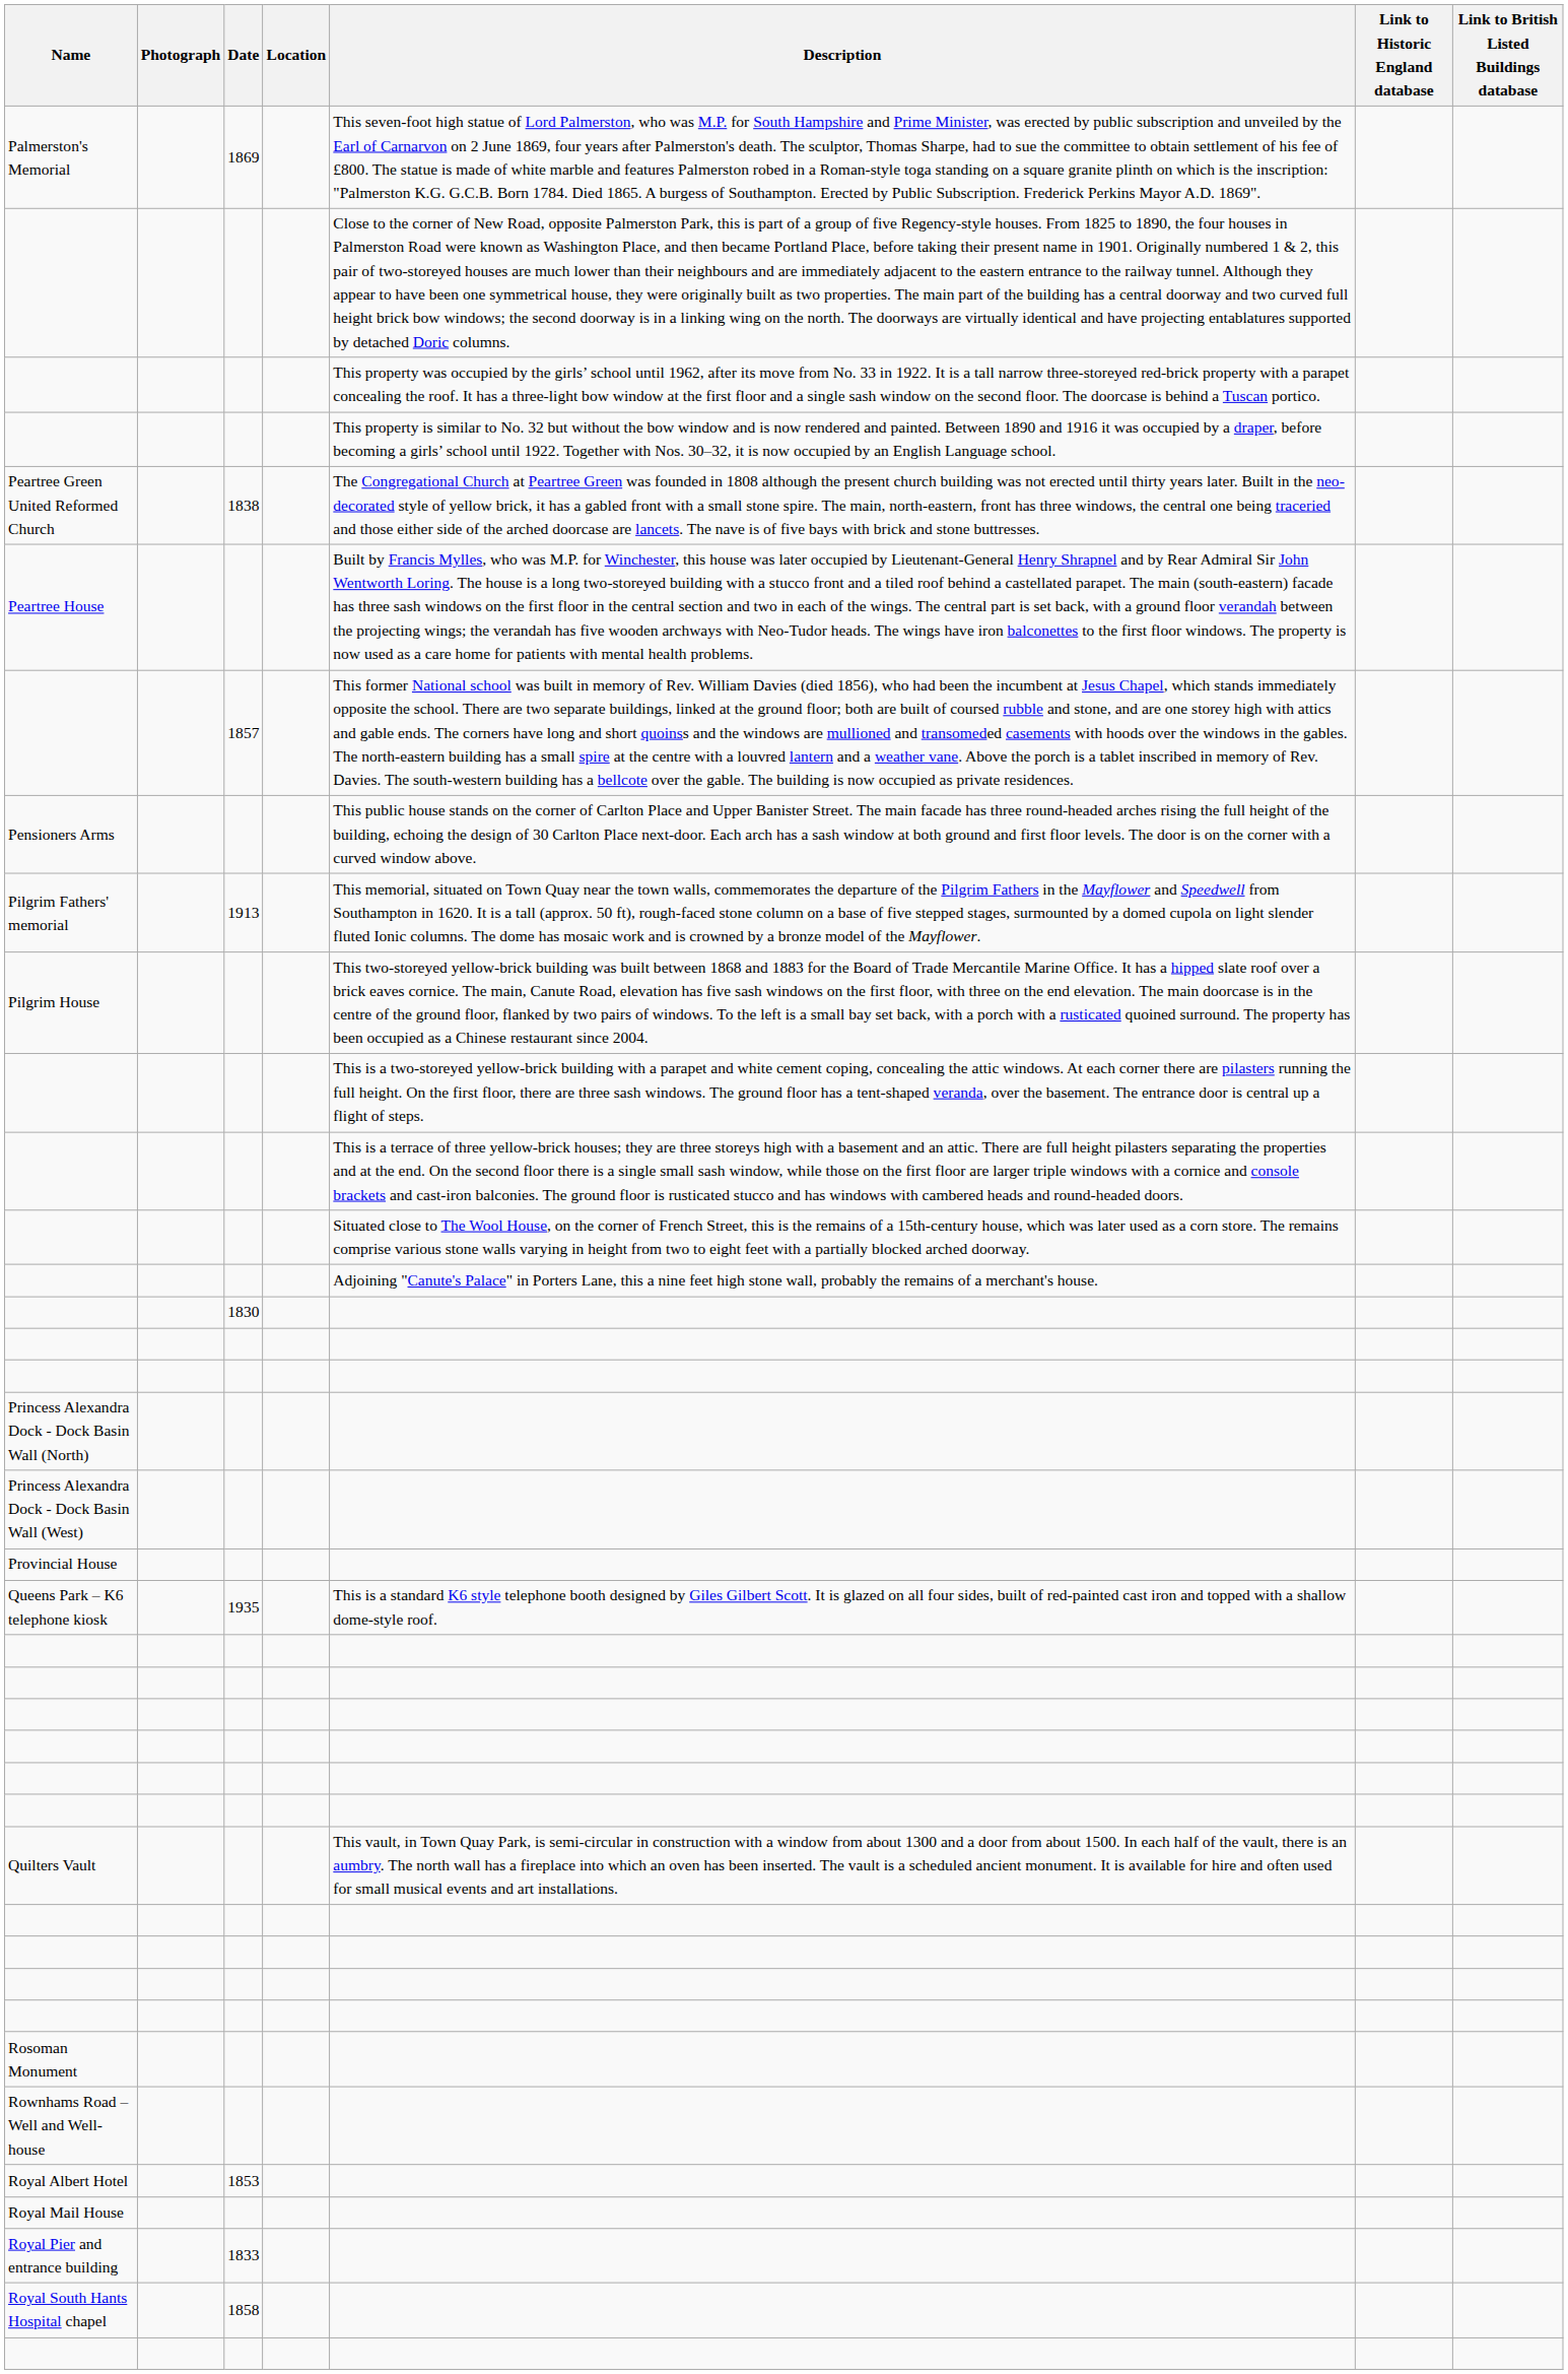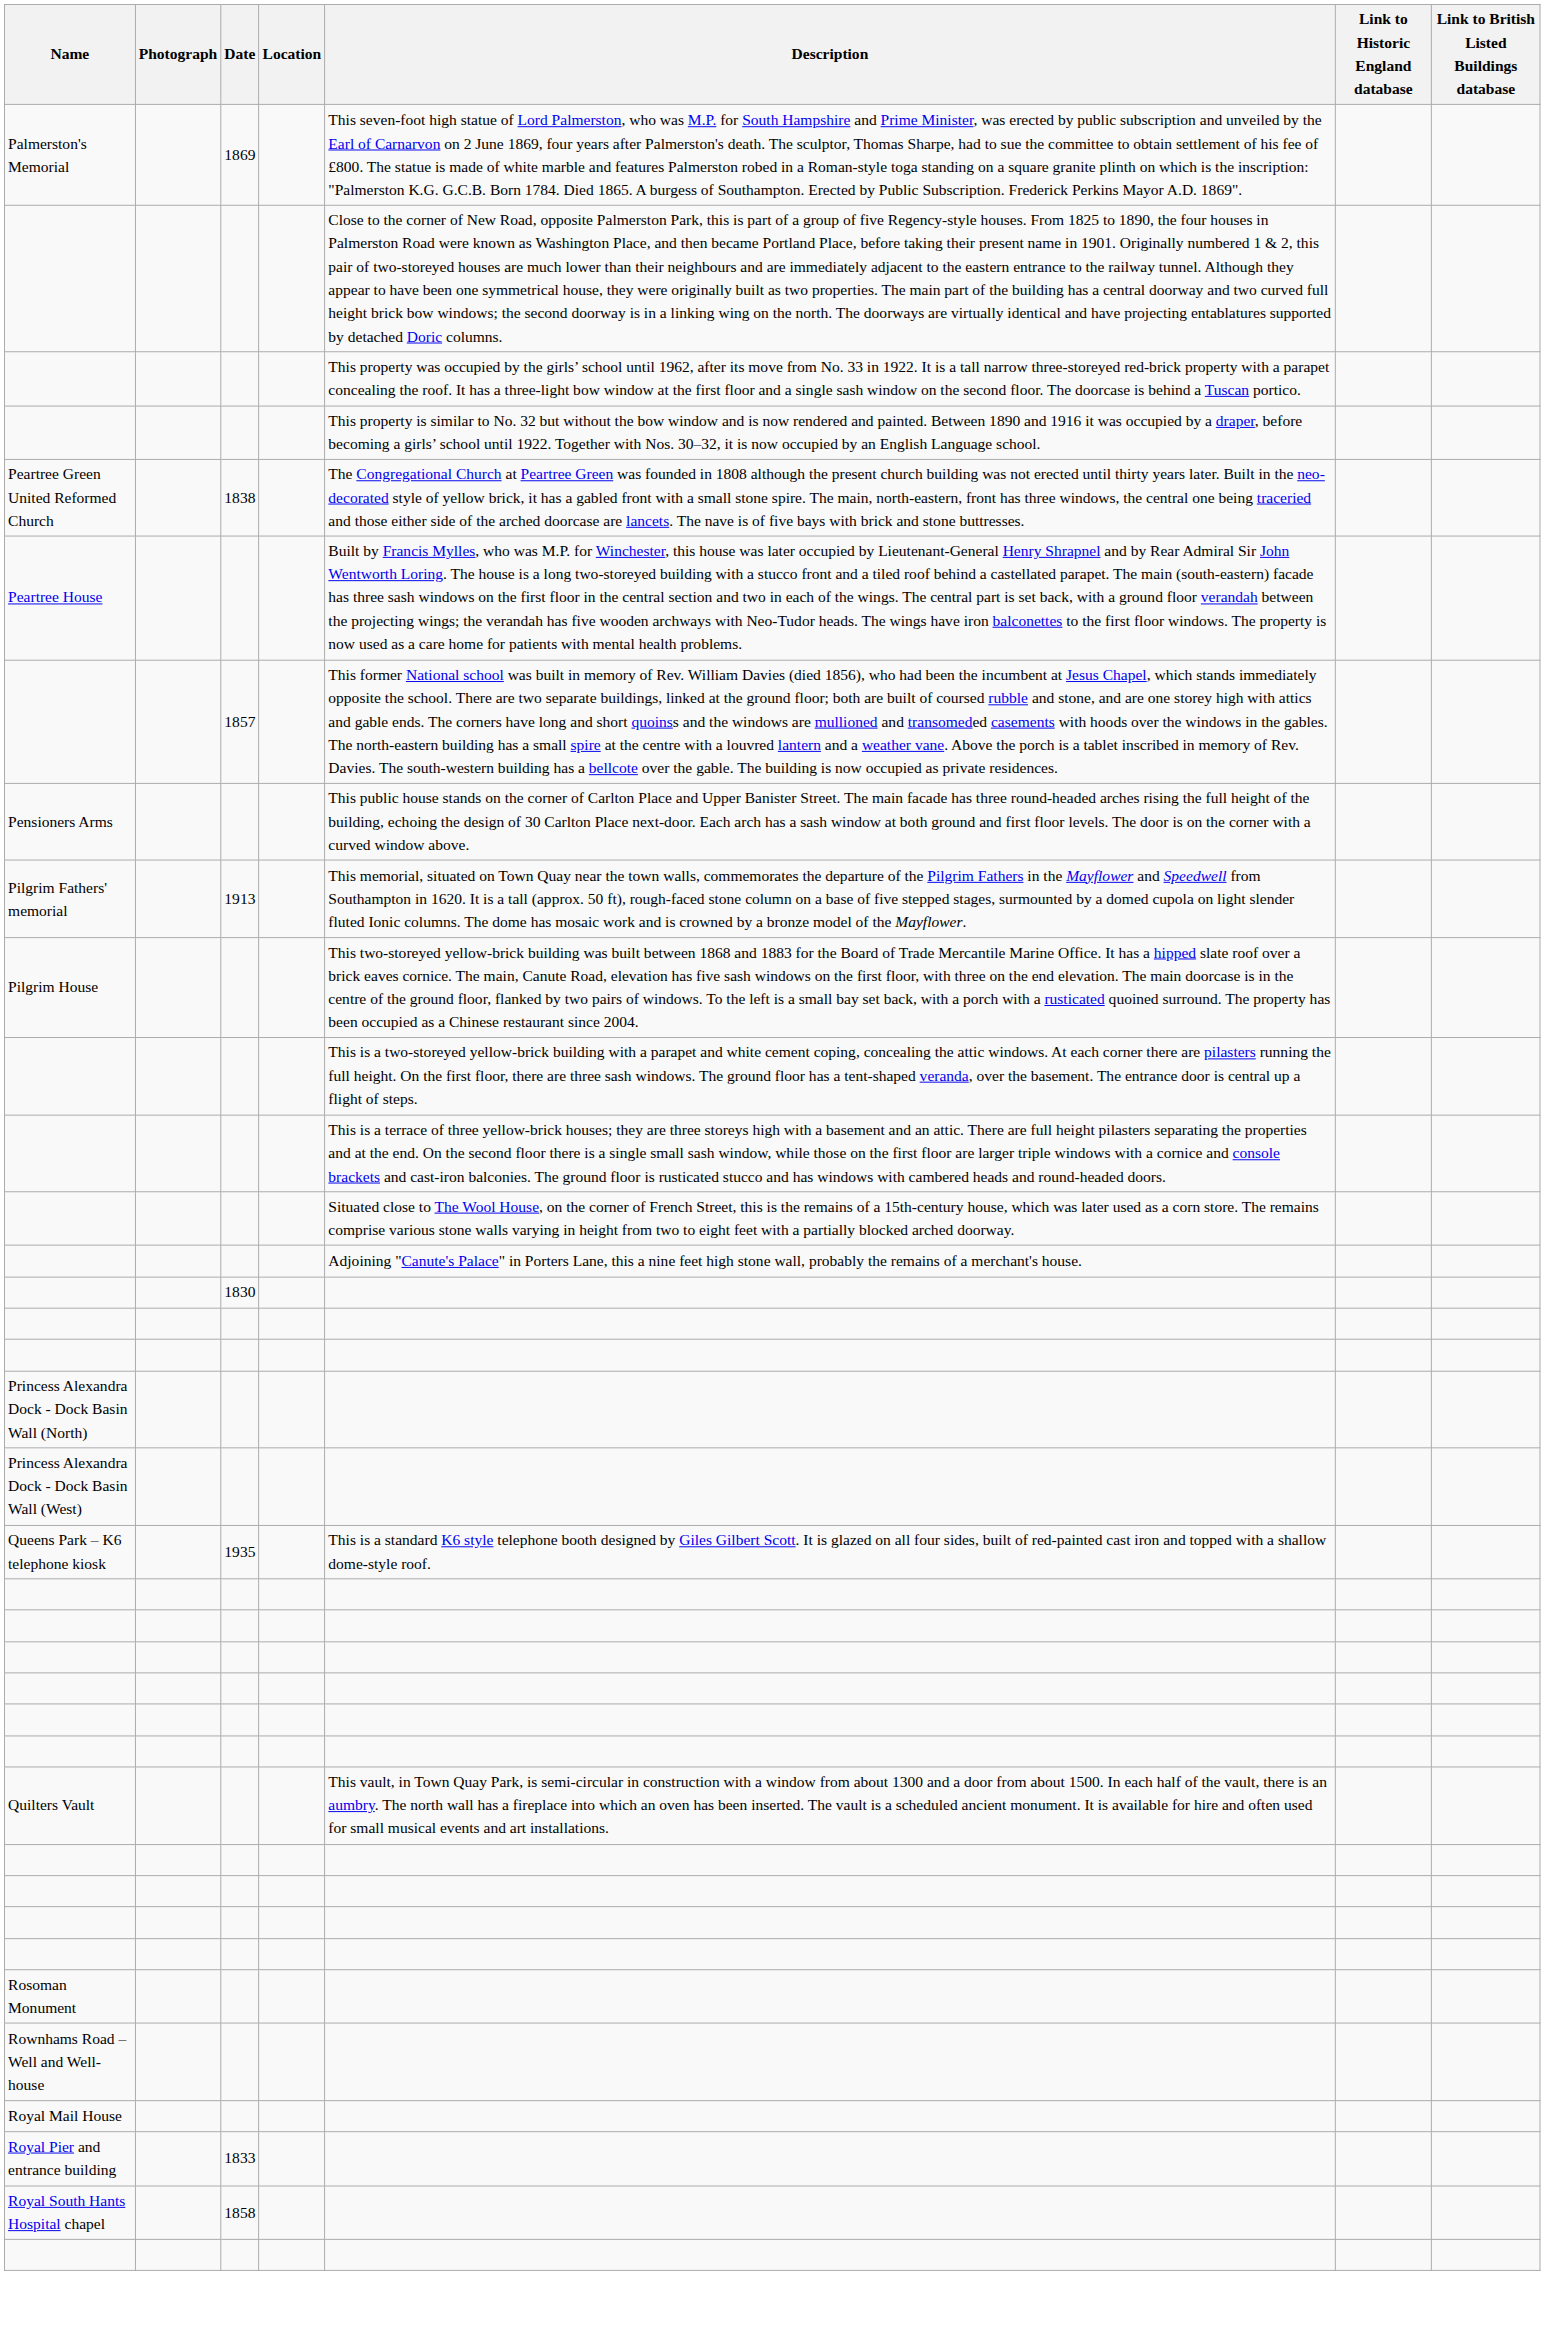- row: Provincial House
- row: Royal Albert Hotel | 1853
